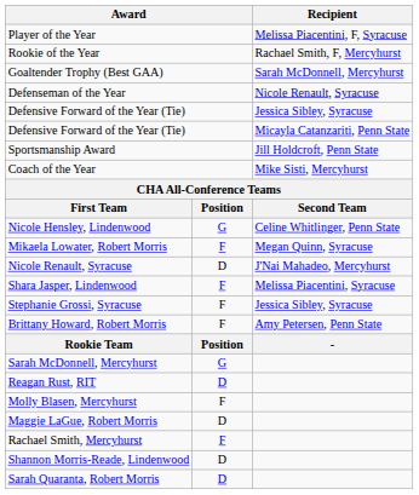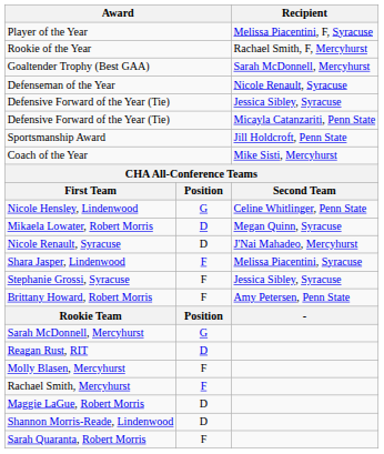Mikaela Lowater, Robert Morris | column 2: F -> D
rows swapped: Maggie LaGue, Robert Morris <-> Rachael Smith, Mercyhurst
Sarah Quaranta, Robert Morris | column 2: D -> F
